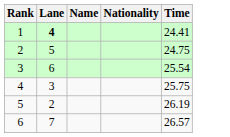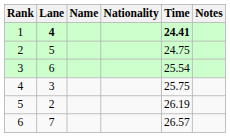+ column: Notes
1 | Time: normal -> bold
